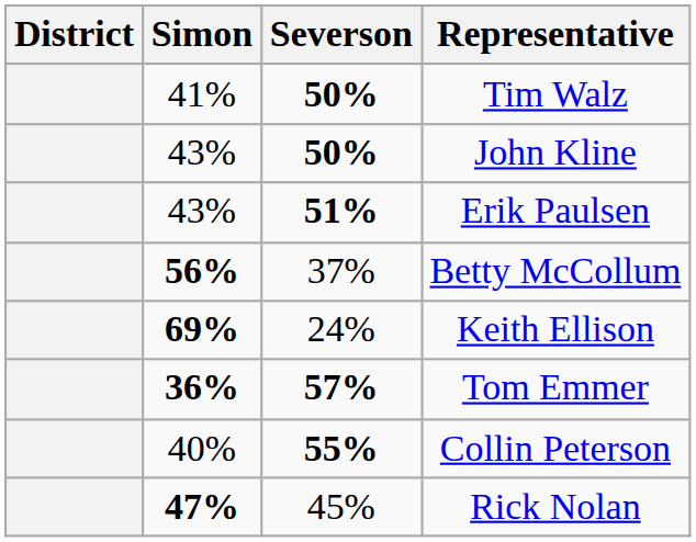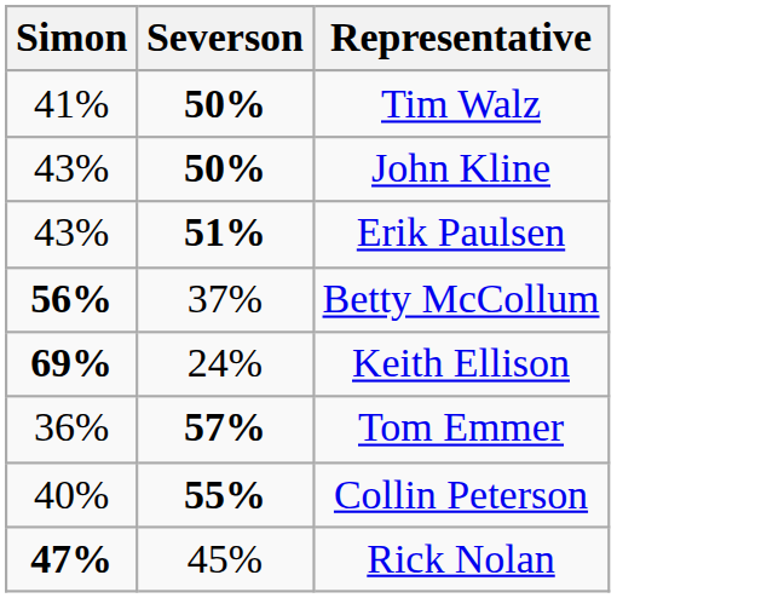- column: District
Tom Emmer | Simon: bold -> normal
